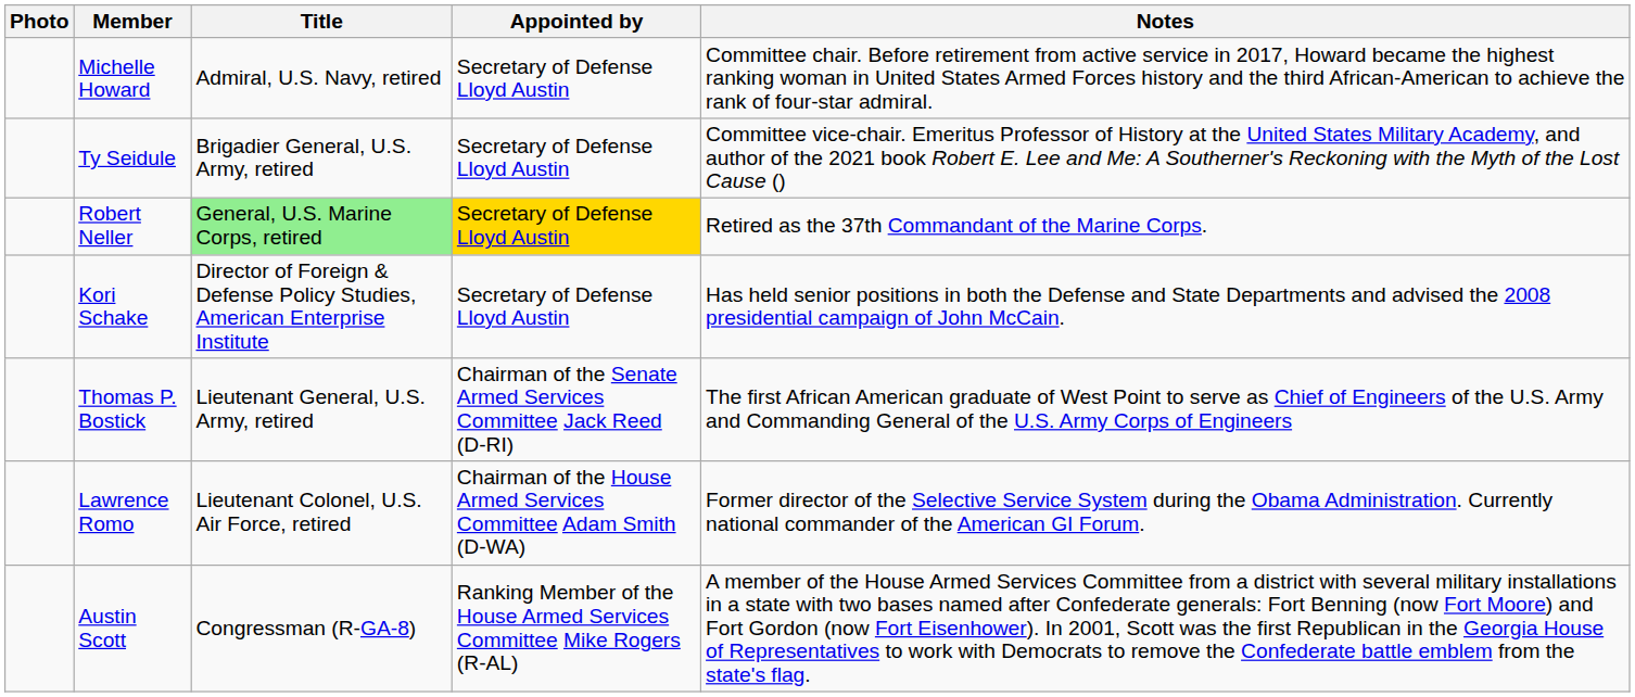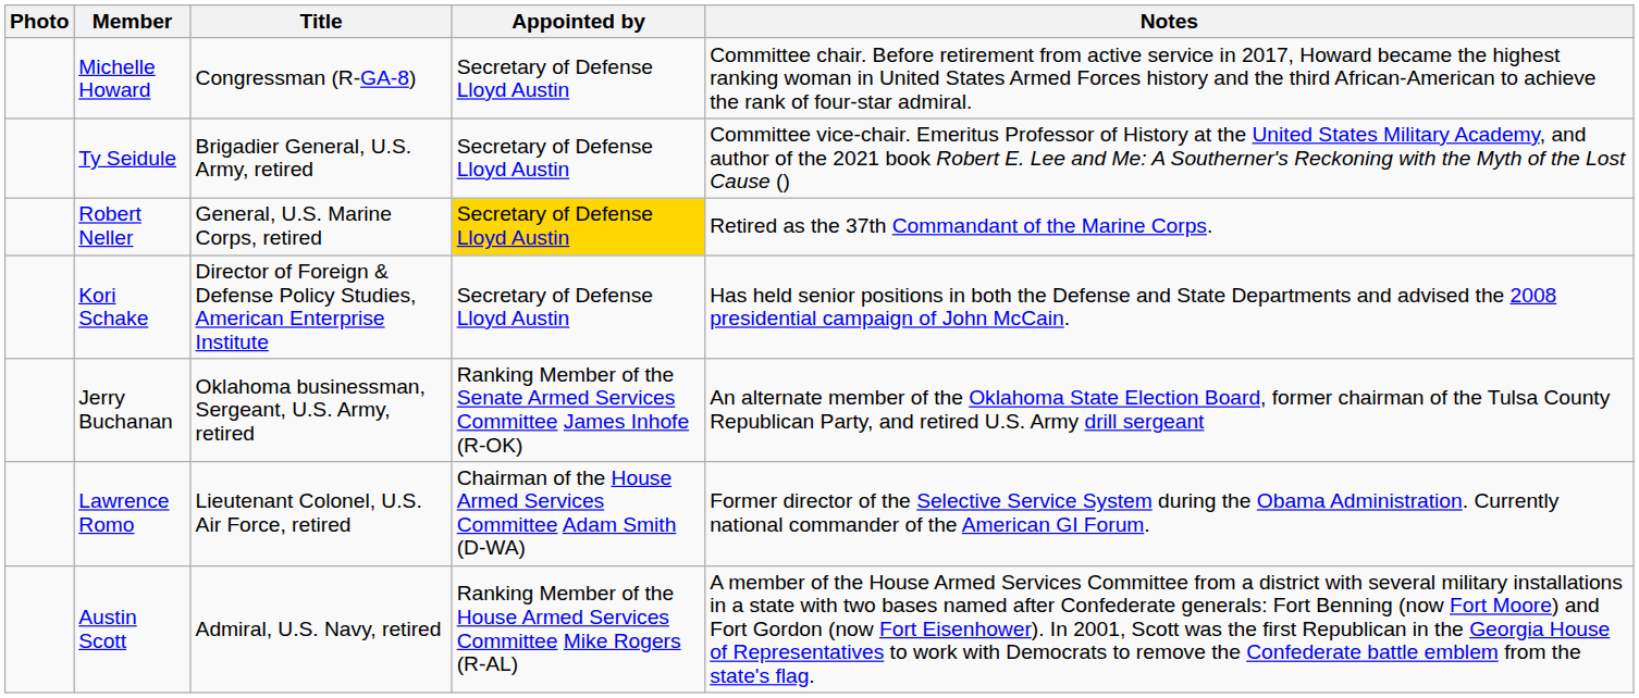Michelle Howard | Title: Admiral, U.S. Navy, retired -> Congressman (R-GA-8)
Robert Neller | Title: lightgreen background -> no background
- row: Thomas P. Bostick | Lieutenant General, U.S. Army, retired | Chairman of the Senate Armed Services Committee Jack Reed (D-RI) | The first African American graduate of West Point to serve as Chief of Engineers of the U.S. Army and Commanding General of the U.S. Army Corps of Engineers
+ row: Jerry Buchanan | Oklahoma businessman, Sergeant, U.S. Army, retired | Ranking Member of the Senate Armed Services Committee James Inhofe (R-OK) | An alternate member of the Oklahoma State Election Board, former chairman of the Tulsa County Republican Party, and retired U.S. Army drill sergeant
Austin Scott | Title: Congressman (R-GA-8) -> Admiral, U.S. Navy, retired
